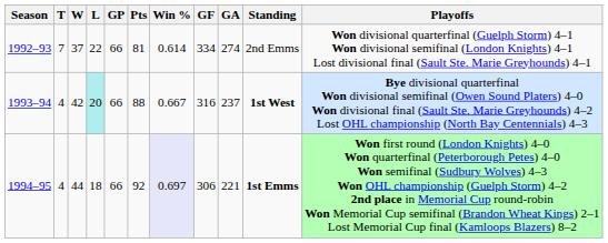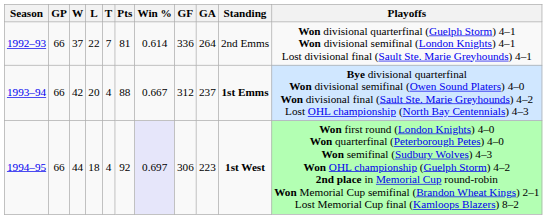columns swapped: GP <-> T
1992–93 | GF: 334 -> 336
1992–93 | GA: 274 -> 264
1993–94 | L: paleturquoise background -> no background
1993–94 | GF: 316 -> 312
1993–94 | Standing: 1st West -> 1st Emms
1994–95 | GA: 221 -> 223
1994–95 | Standing: 1st Emms -> 1st West
